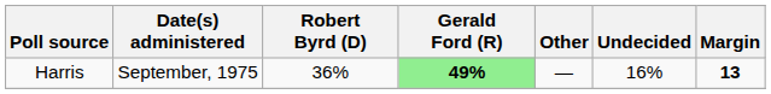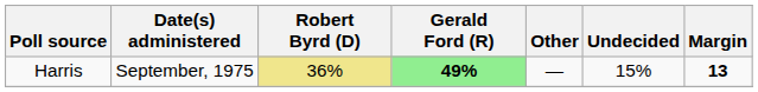Harris | Robert Byrd (D): no background -> khaki background
Harris | Undecided: 16% -> 15%
